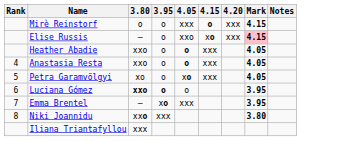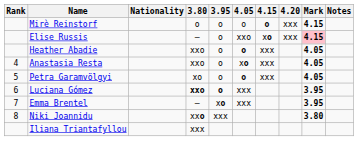+ column: Nationality
Mirè Reinstorf | 4.05: xxx -> o
Anastasia Resta | 4.05: o -> xo
Petra Garamvölgyi | 4.05: xo -> o
Luciana Gómez | 4.05: o -> xxx
